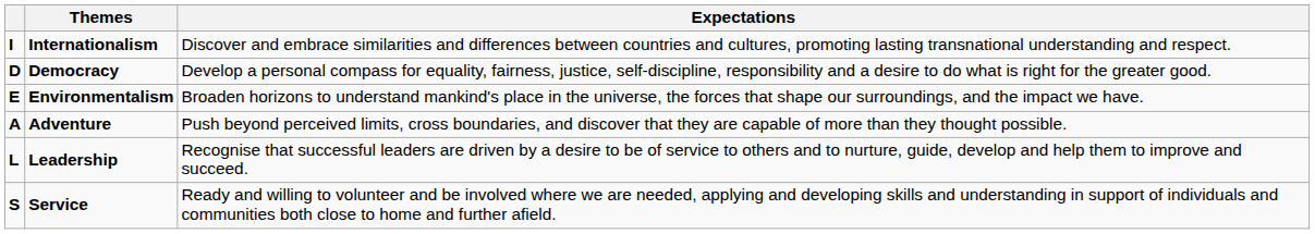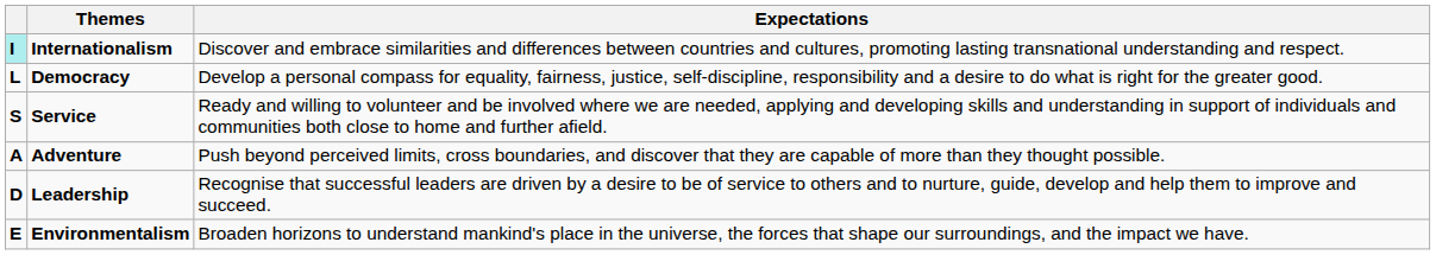Internationalism | column 1: no background -> paleturquoise background
Democracy | column 1: D -> L
rows swapped: Environmentalism <-> Service
Leadership | column 1: L -> D
